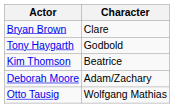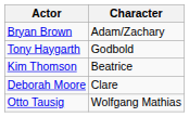Bryan Brown | Character: Clare -> Adam/Zachary
Deborah Moore | Character: Adam/Zachary -> Clare
